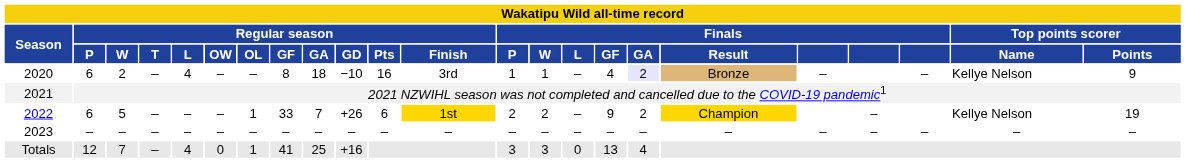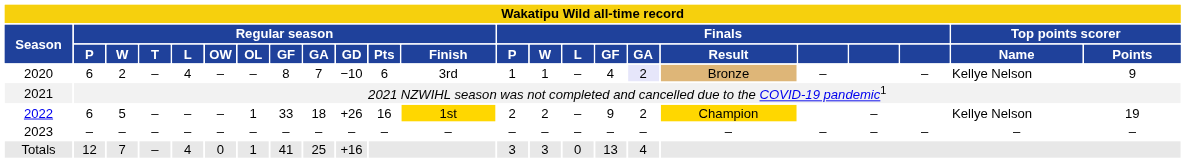2020 | Regular season / GA: 18 -> 7
2020 | Regular season / Pts: 16 -> 6
2022 | Regular season / GA: 7 -> 18
2022 | Regular season / Pts: 6 -> 16
